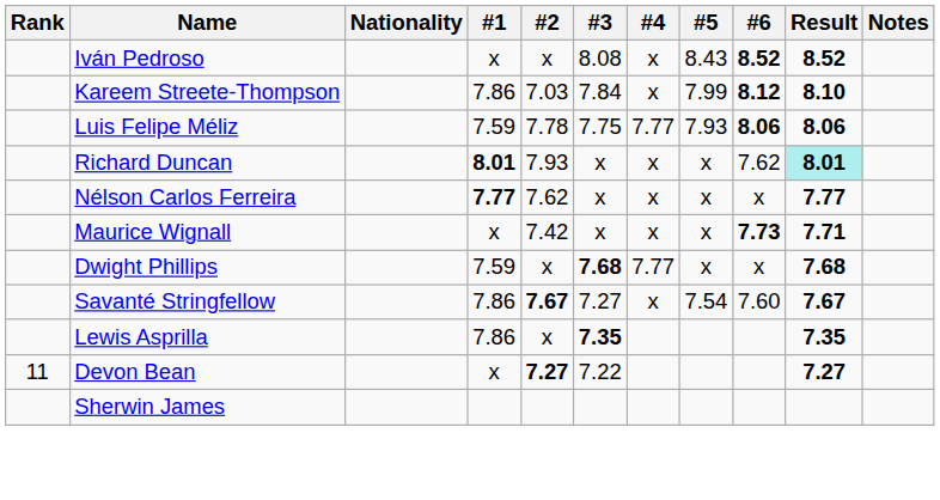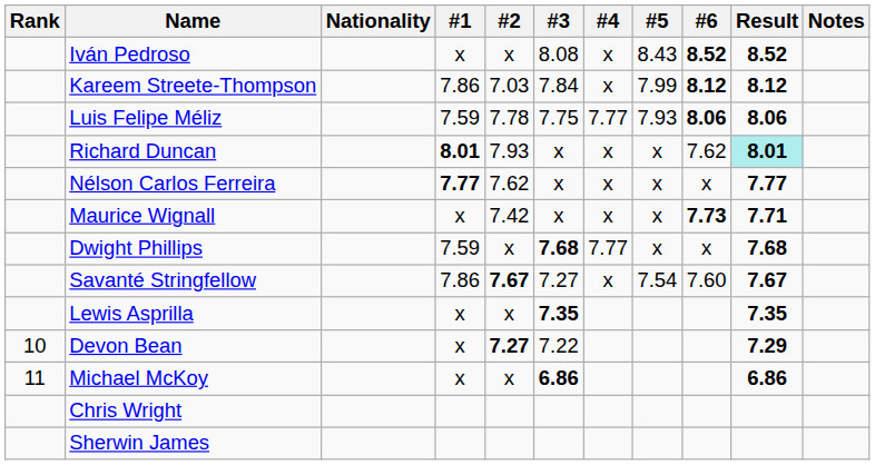Kareem Streete-Thompson | Result: 8.10 -> 8.12
Lewis Asprilla | #1: 7.86 -> x
Devon Bean | Rank: 11 -> 10
Devon Bean | Result: 7.27 -> 7.29
+ row: 11 | Michael McKoy | x | x | 6.86 | 6.86
+ row: Chris Wright
